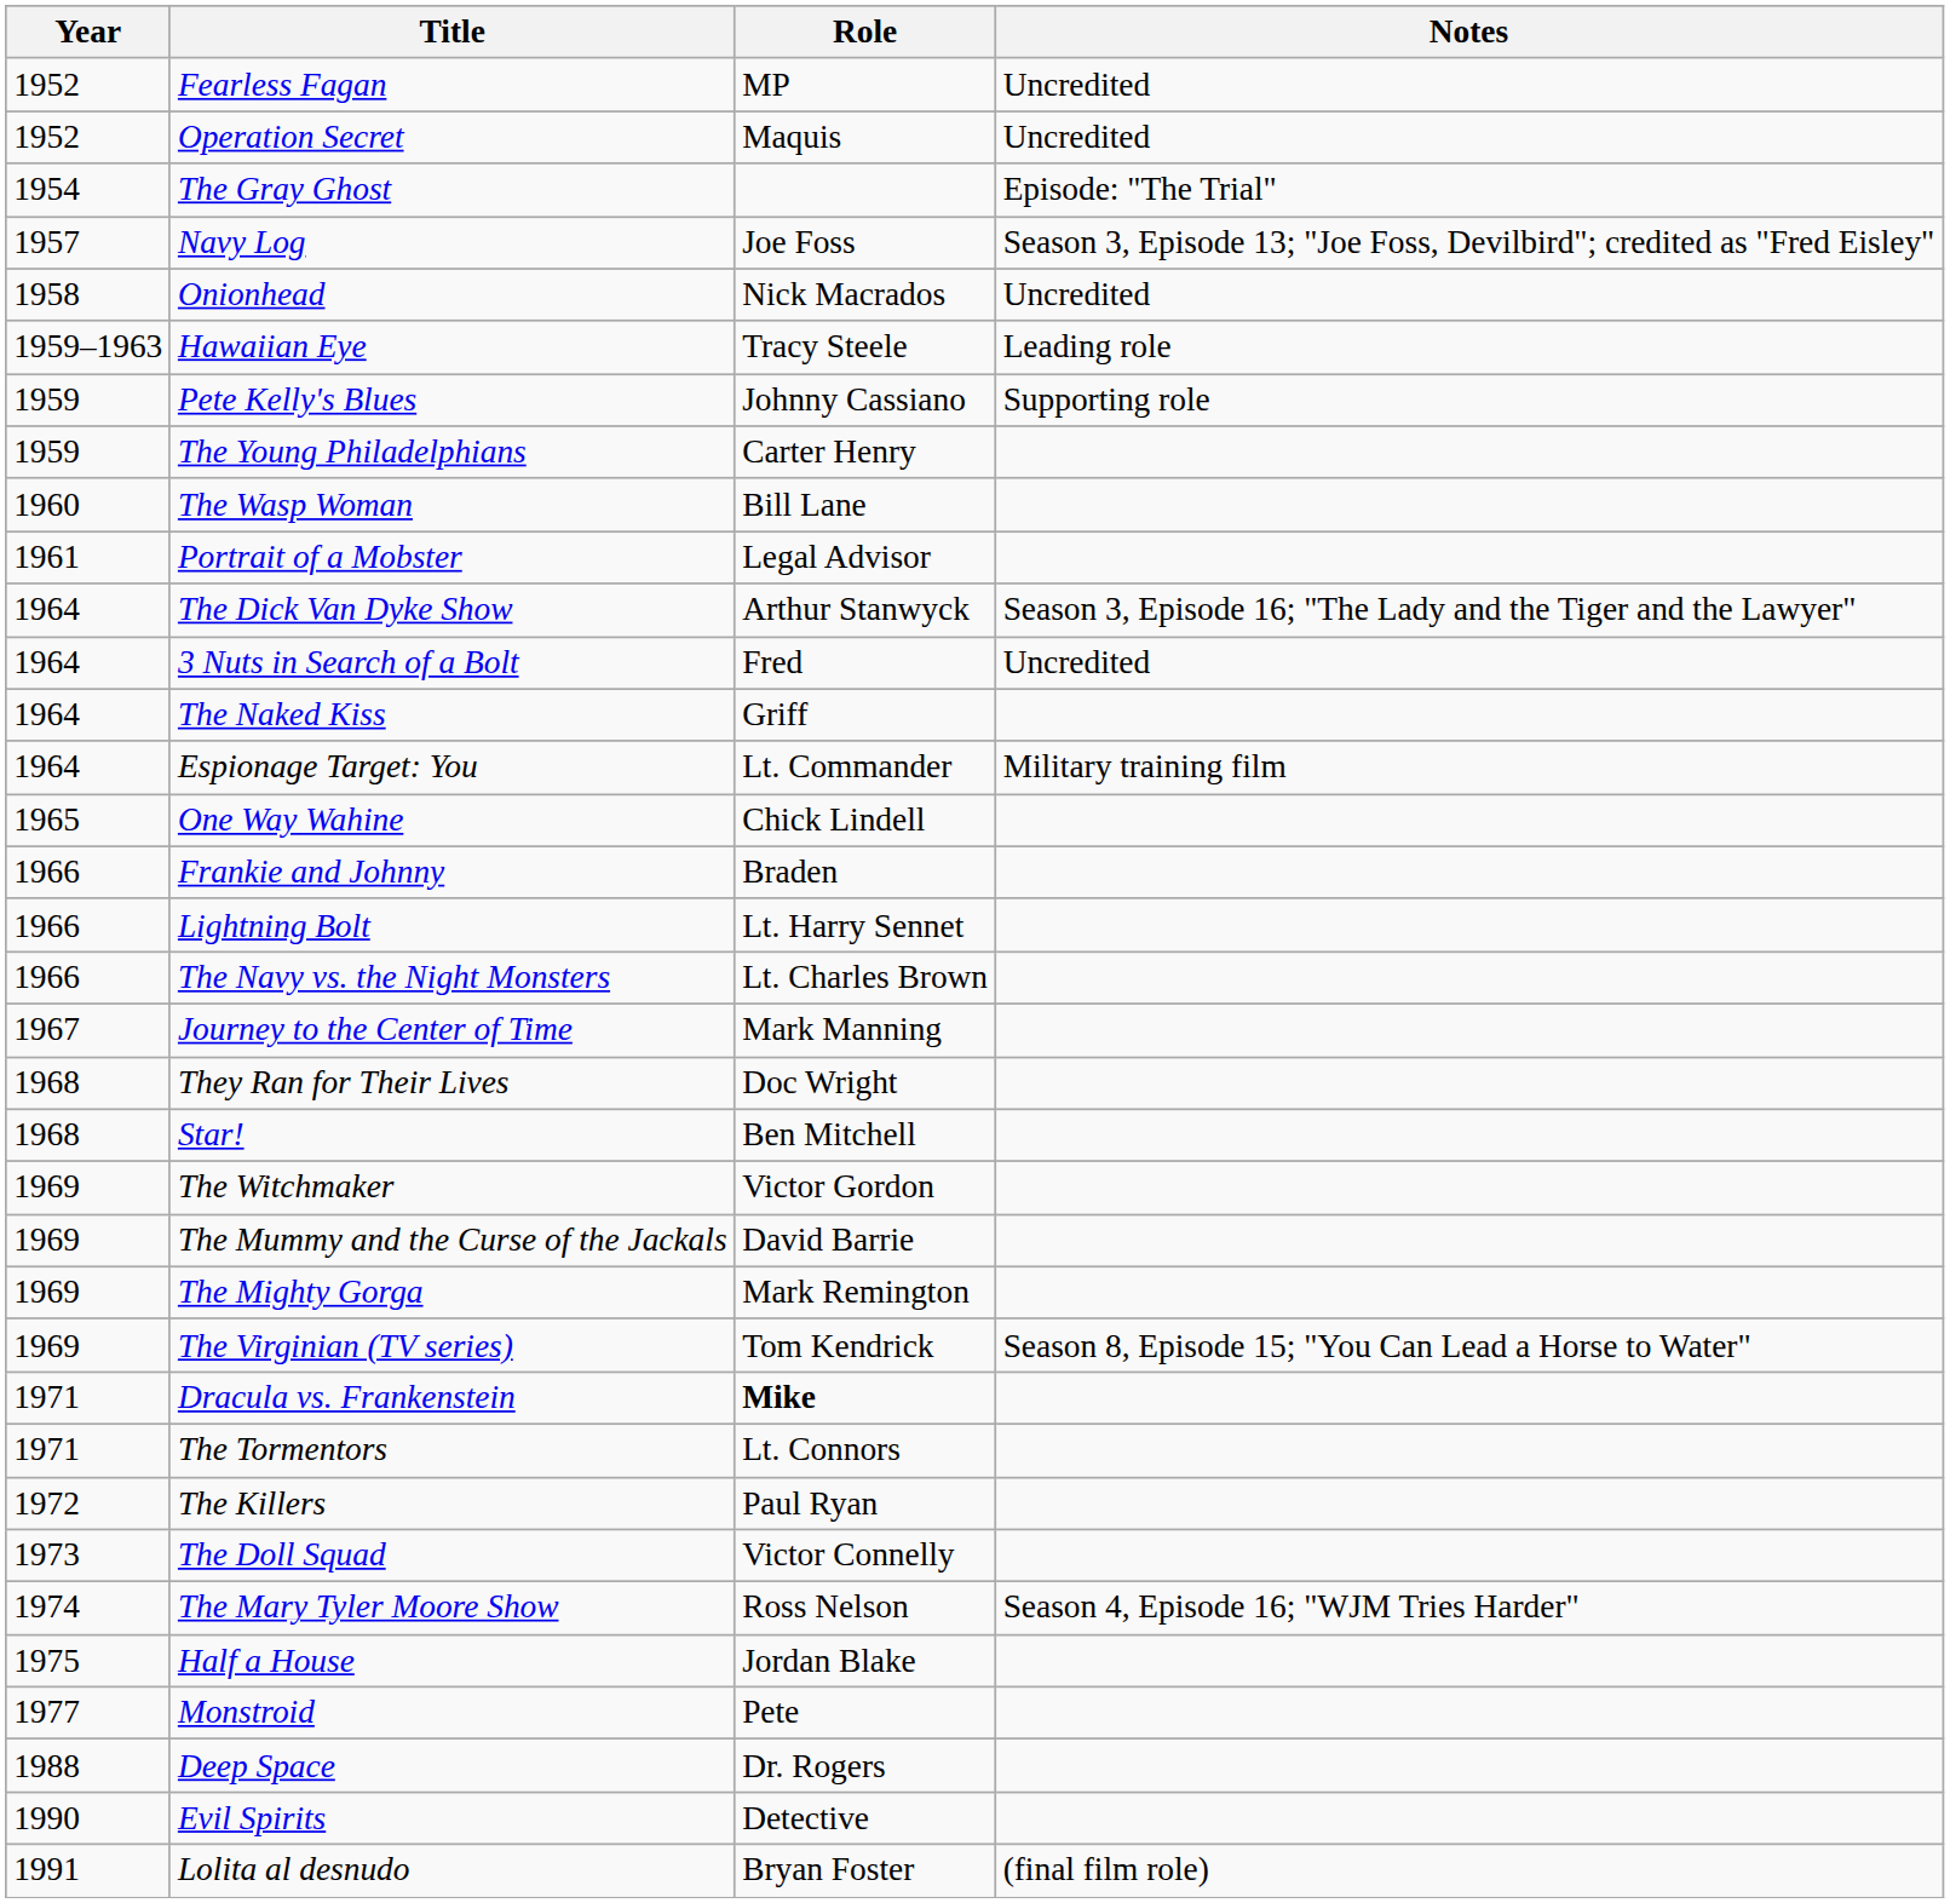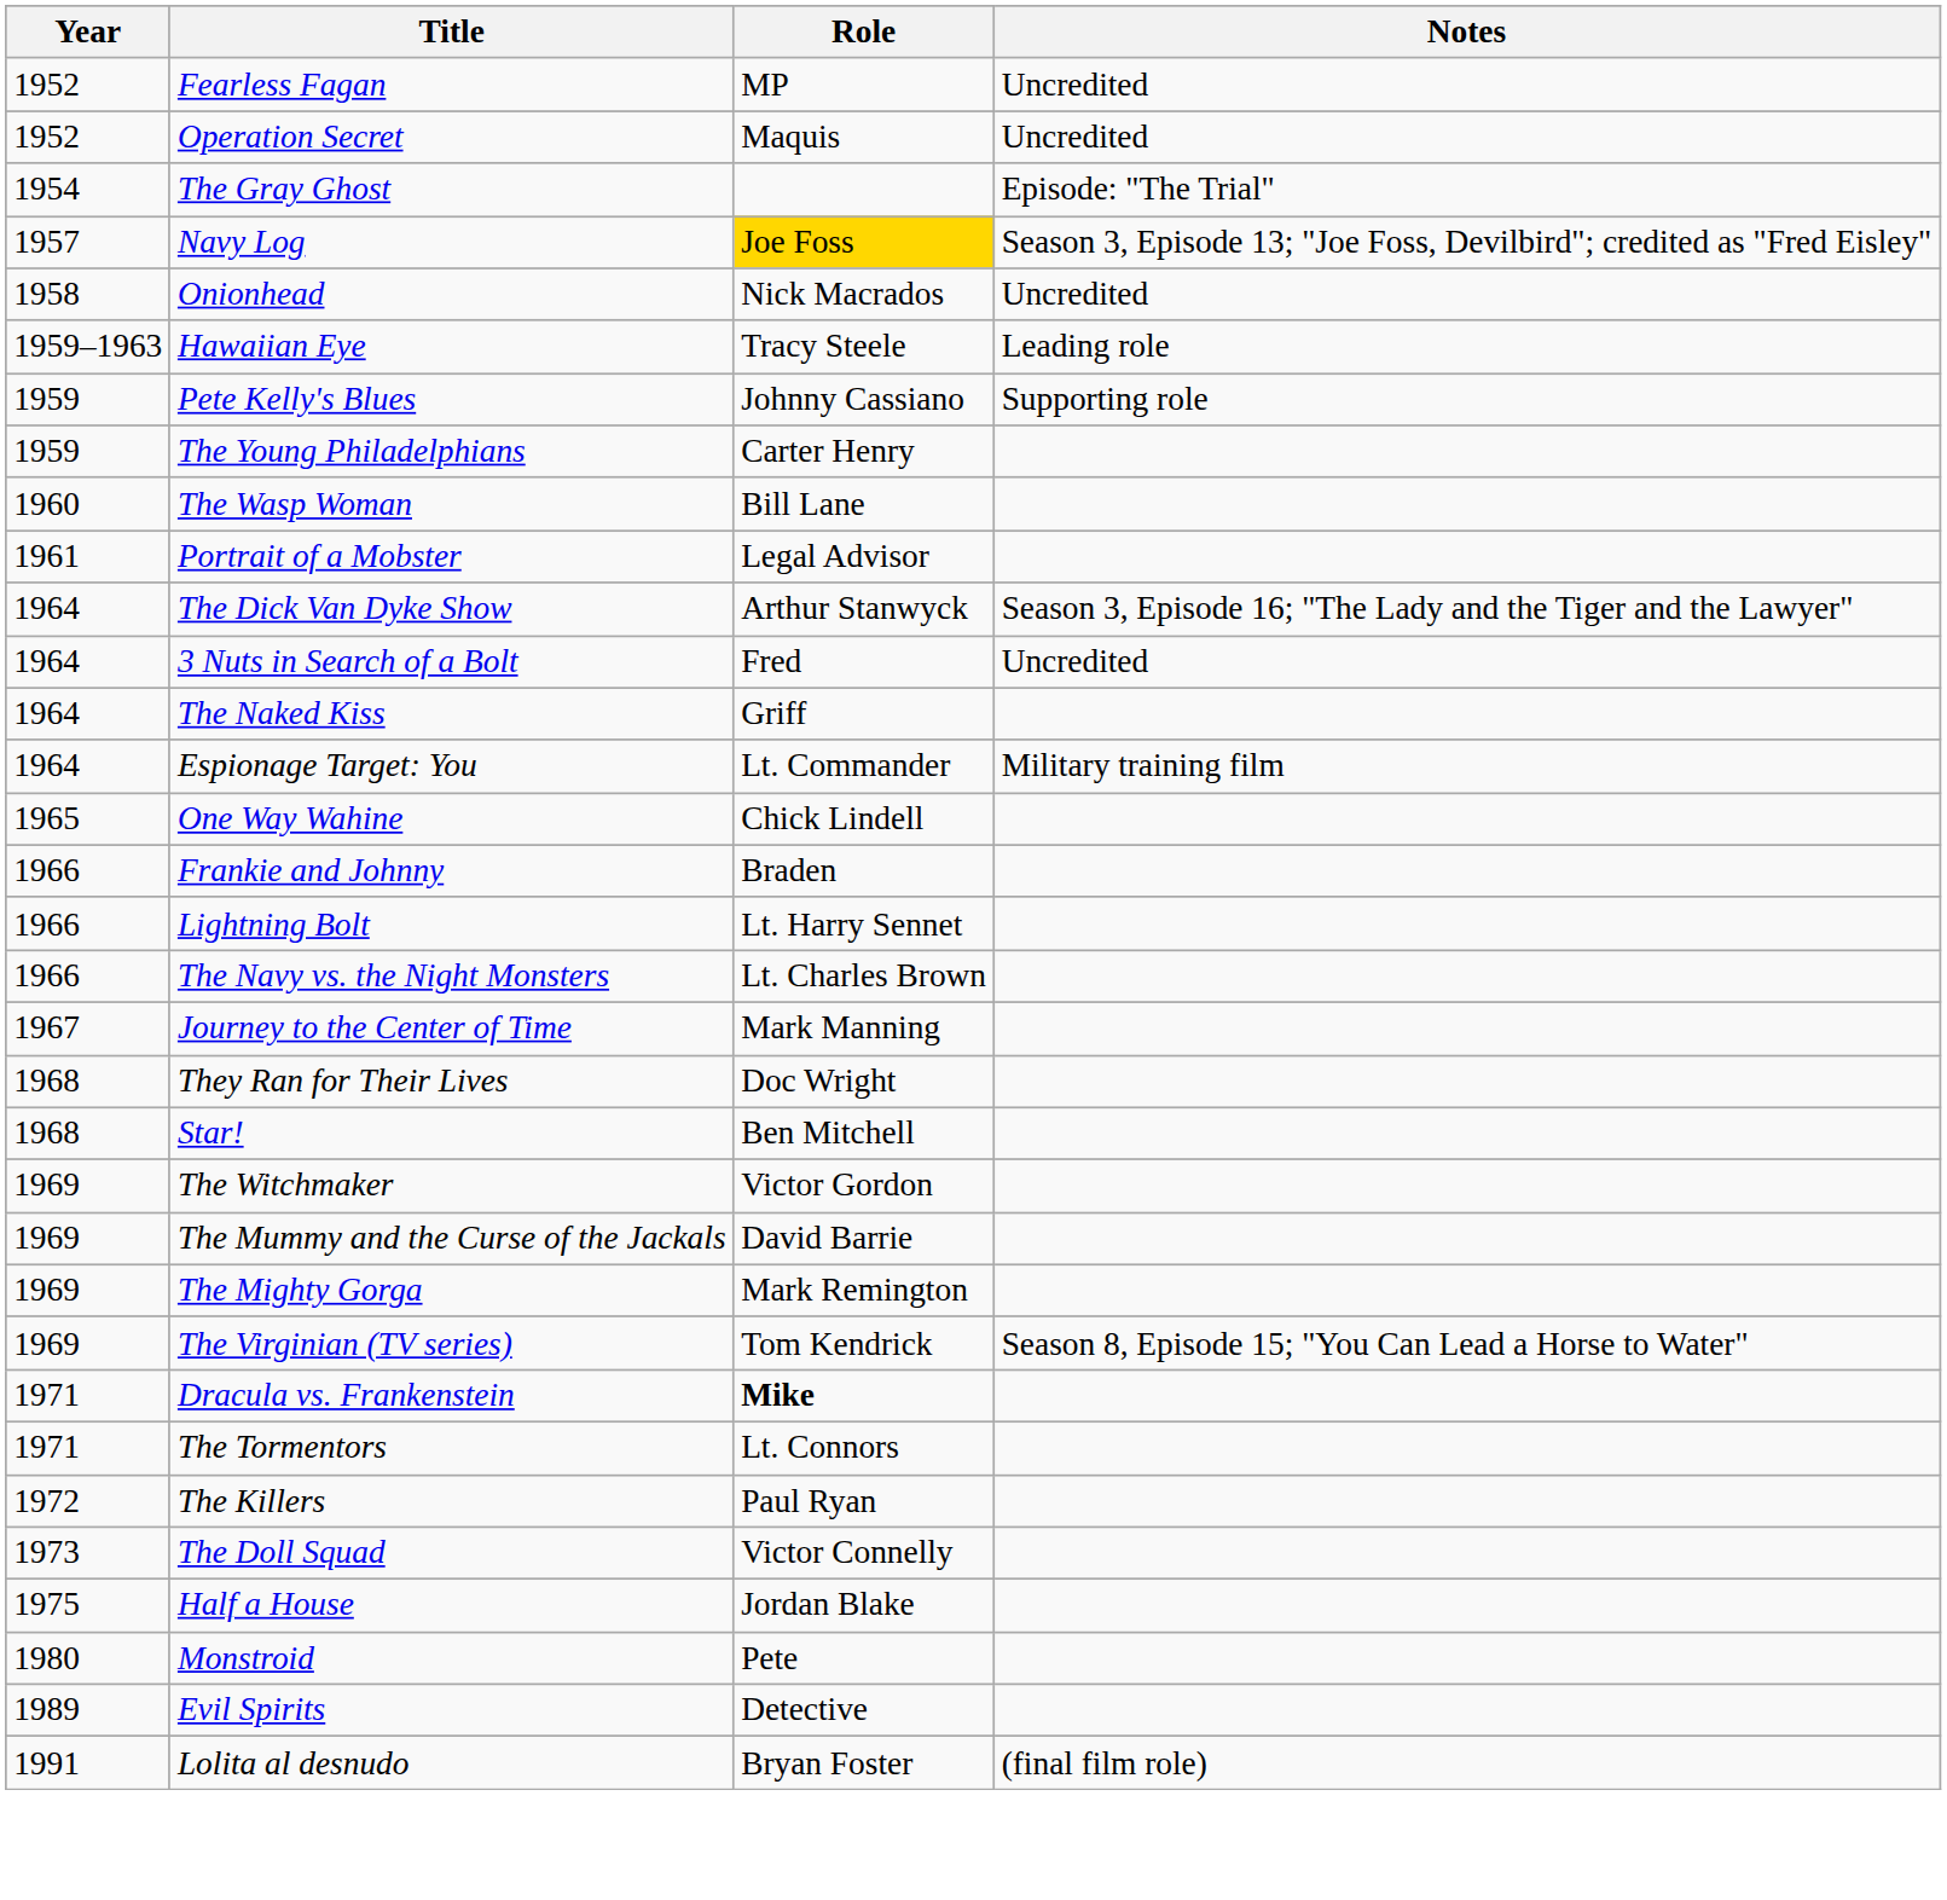Navy Log | Role: no background -> gold background
- row: 1974 | The Mary Tyler Moore Show | Ross Nelson | Season 4, Episode 16; "WJM Tries Harder"
Monstroid | Year: 1977 -> 1980
- row: 1988 | Deep Space | Dr. Rogers
Evil Spirits | Year: 1990 -> 1989
